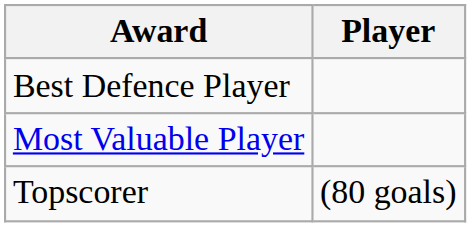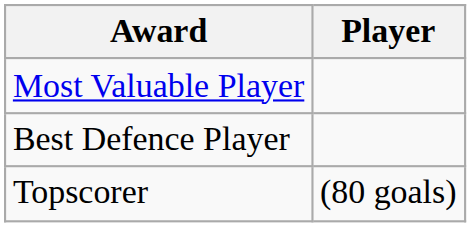rows swapped: Most Valuable Player <-> Best Defence Player
